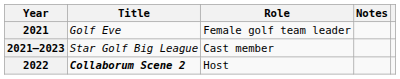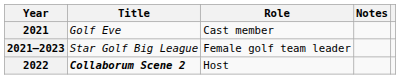2021 | Role: Female golf team leader -> Cast member
2021–2023 | Role: Cast member -> Female golf team leader
